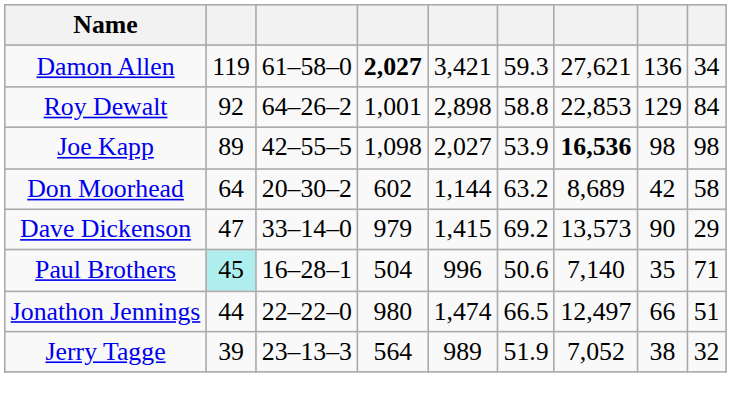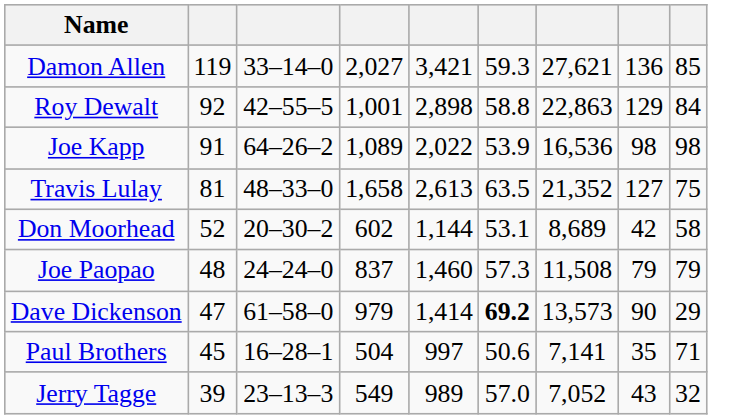Damon Allen | column 3: 61–58–0 -> 33–14–0
Damon Allen | column 4: bold -> normal
Damon Allen | column 9: 34 -> 85
Roy Dewalt | column 3: 64–26–2 -> 42–55–5
Roy Dewalt | column 7: 22,853 -> 22,863
Joe Kapp | column 2: 89 -> 91
Joe Kapp | column 3: 42–55–5 -> 64–26–2
Joe Kapp | column 4: 1,098 -> 1,089
Joe Kapp | column 5: 2,027 -> 2,022
Joe Kapp | column 7: bold -> normal
+ row: Travis Lulay | 81 | 48–33–0 | 1,658 | 2,613 | 63.5 | 21,352 | 127 | 75
Don Moorhead | column 2: 64 -> 52
Don Moorhead | column 6: 63.2 -> 53.1
+ row: Joe Paopao | 48 | 24–24–0 | 837 | 1,460 | 57.3 | 11,508 | 79 | 79
Dave Dickenson | column 3: 33–14–0 -> 61–58–0
Dave Dickenson | column 5: 1,415 -> 1,414
Dave Dickenson | column 6: normal -> bold
Paul Brothers | column 2: paleturquoise background -> no background
Paul Brothers | column 5: 996 -> 997
Paul Brothers | column 7: 7,140 -> 7,141
- row: Jonathon Jennings | 44 | 22–22–0 | 980 | 1,474 | 66.5 | 12,497 | 66 | 51
Jerry Tagge | column 4: 564 -> 549
Jerry Tagge | column 6: 51.9 -> 57.0
Jerry Tagge | column 8: 38 -> 43
